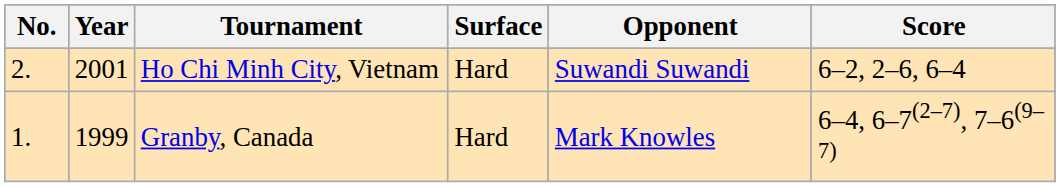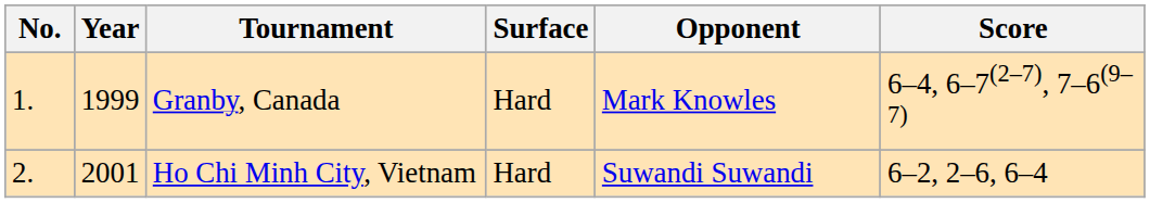rows swapped: Granby, Canada <-> Ho Chi Minh City, Vietnam
